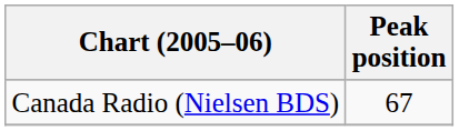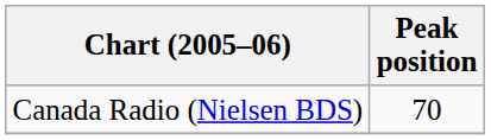Canada Radio (Nielsen BDS) | Peak position: 67 -> 70
